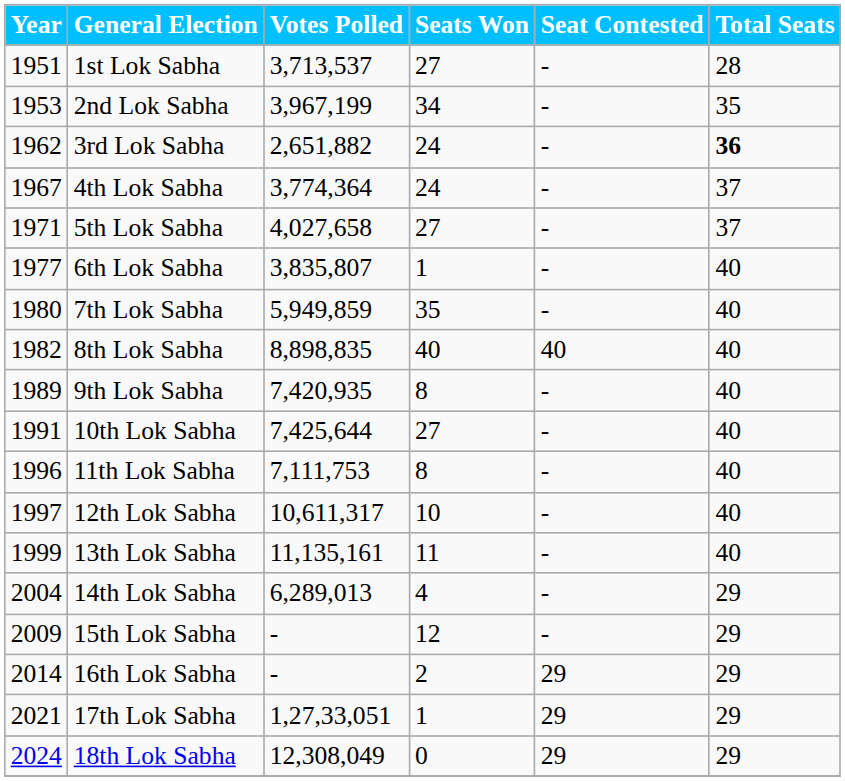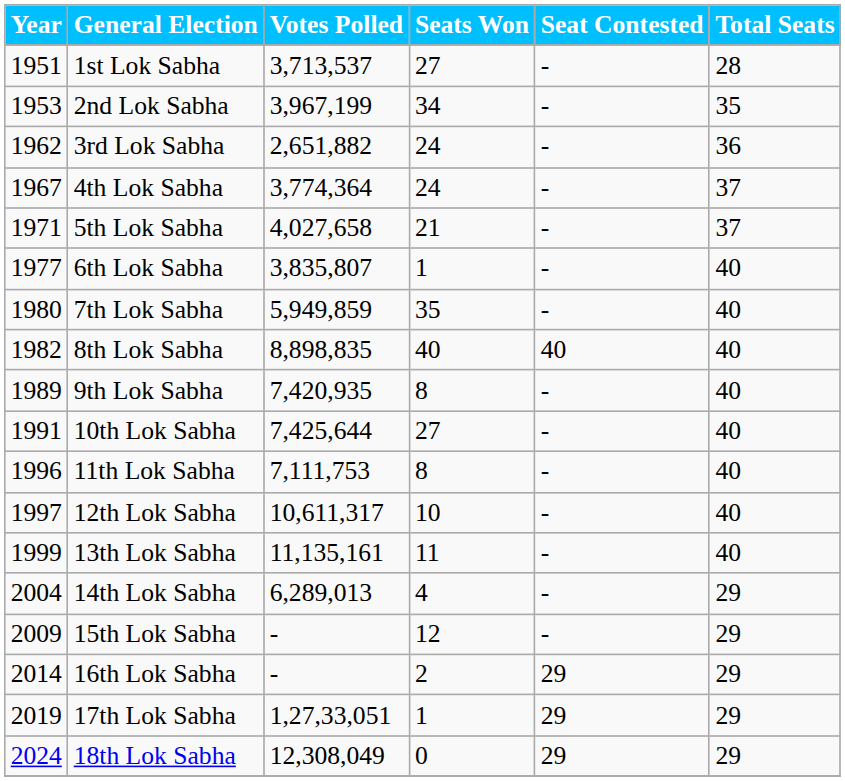3rd Lok Sabha | Total Seats: bold -> normal
5th Lok Sabha | Seats Won: 27 -> 21
17th Lok Sabha | Year: 2021 -> 2019
